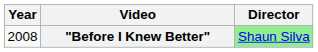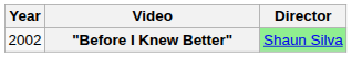"Before I Knew Better" | Year: 2008 -> 2002
